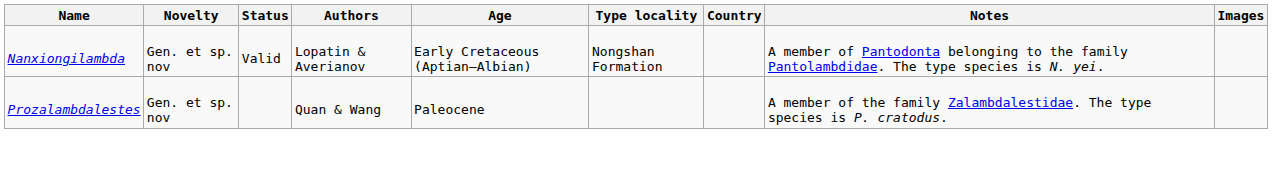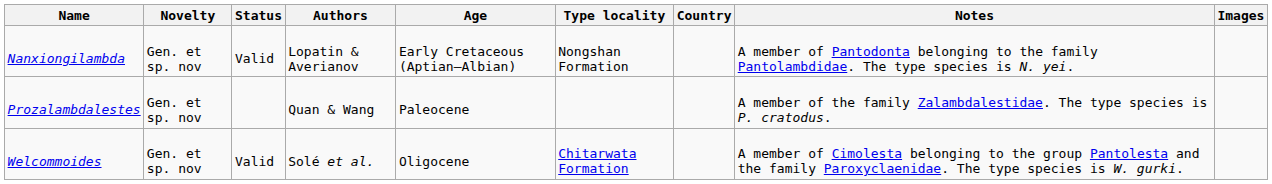+ row: Welcommoides | Gen. et sp. nov | Valid | Solé et al. | Oligocene | Chitarwata Formation | A member of Cimolesta belonging to the group Pantolesta and the family Paroxyclaenidae. The type species is W. gurki.
